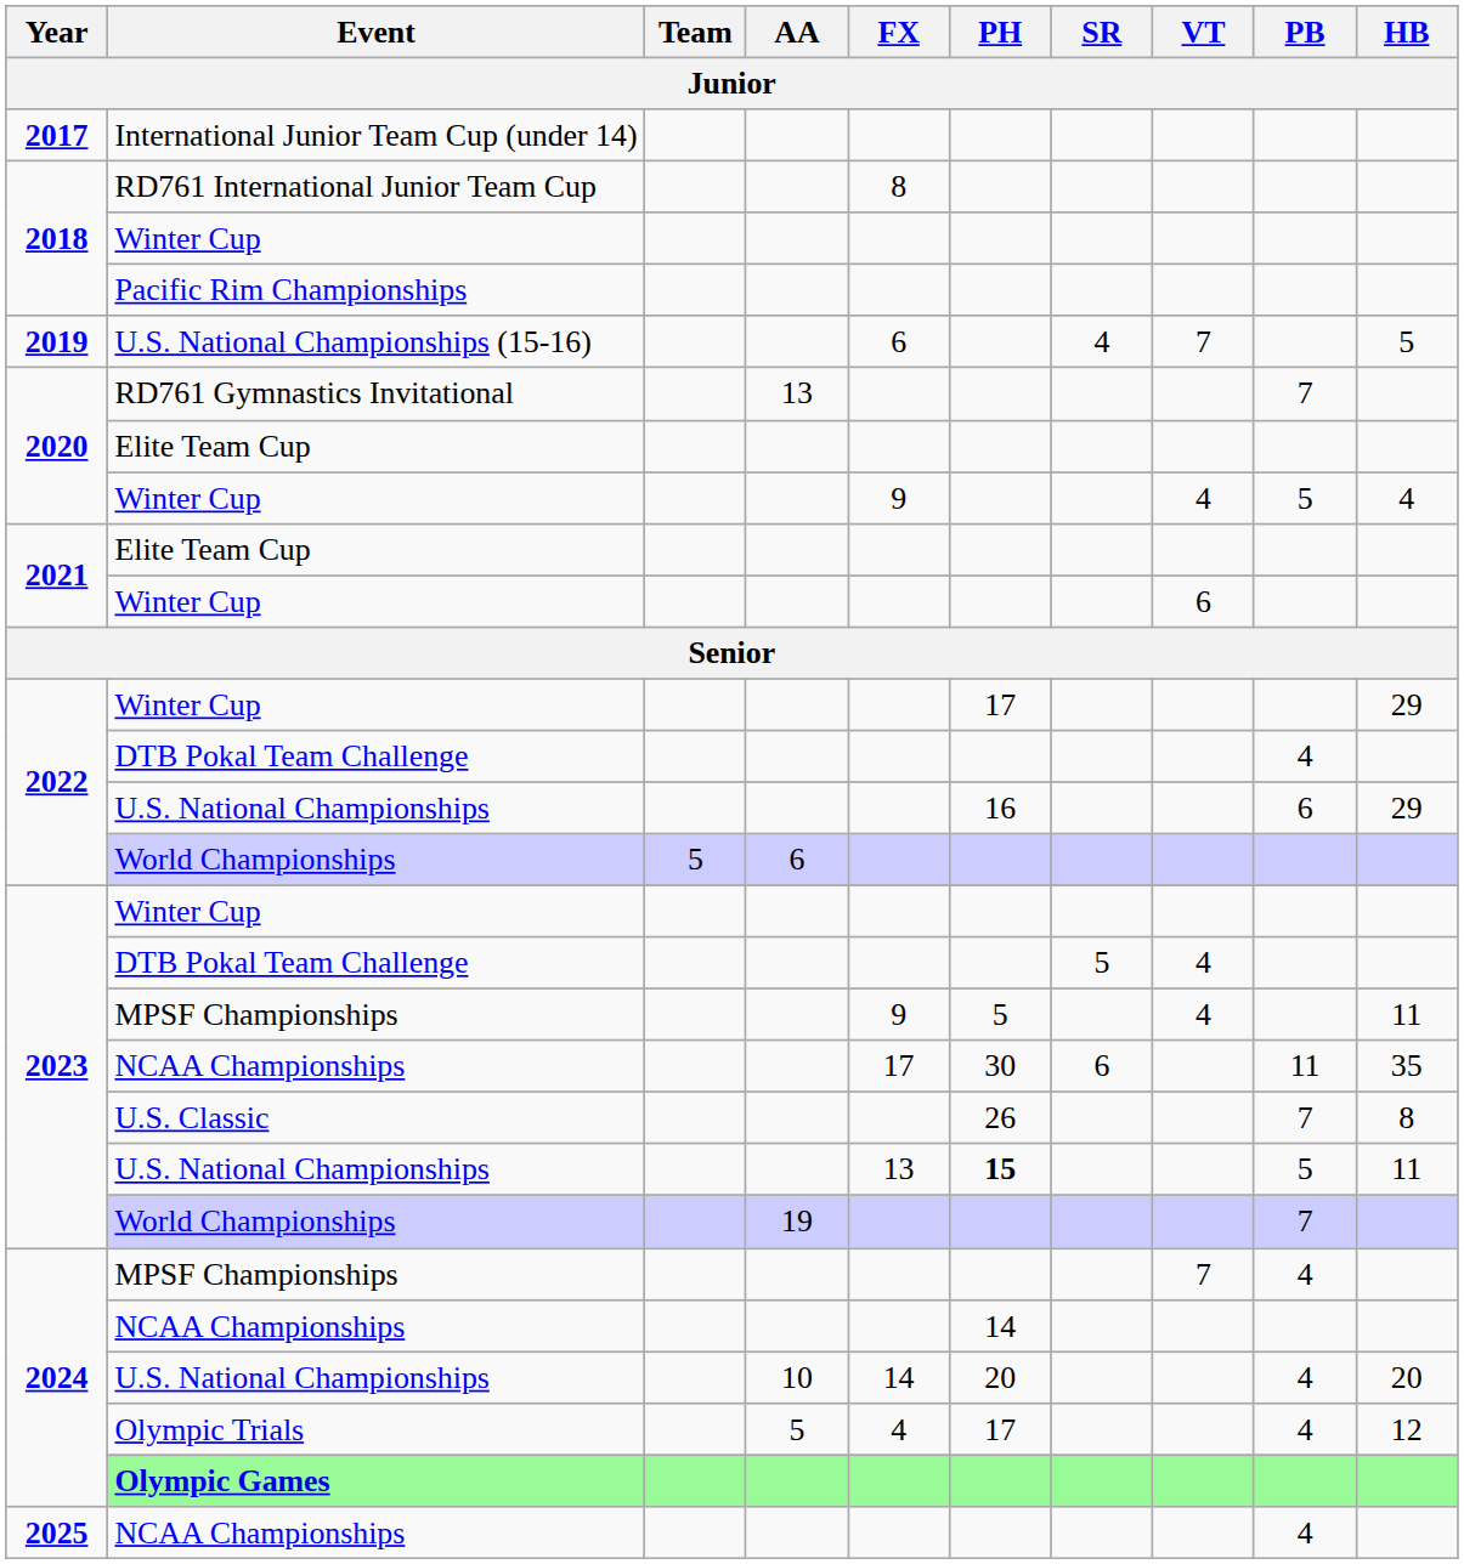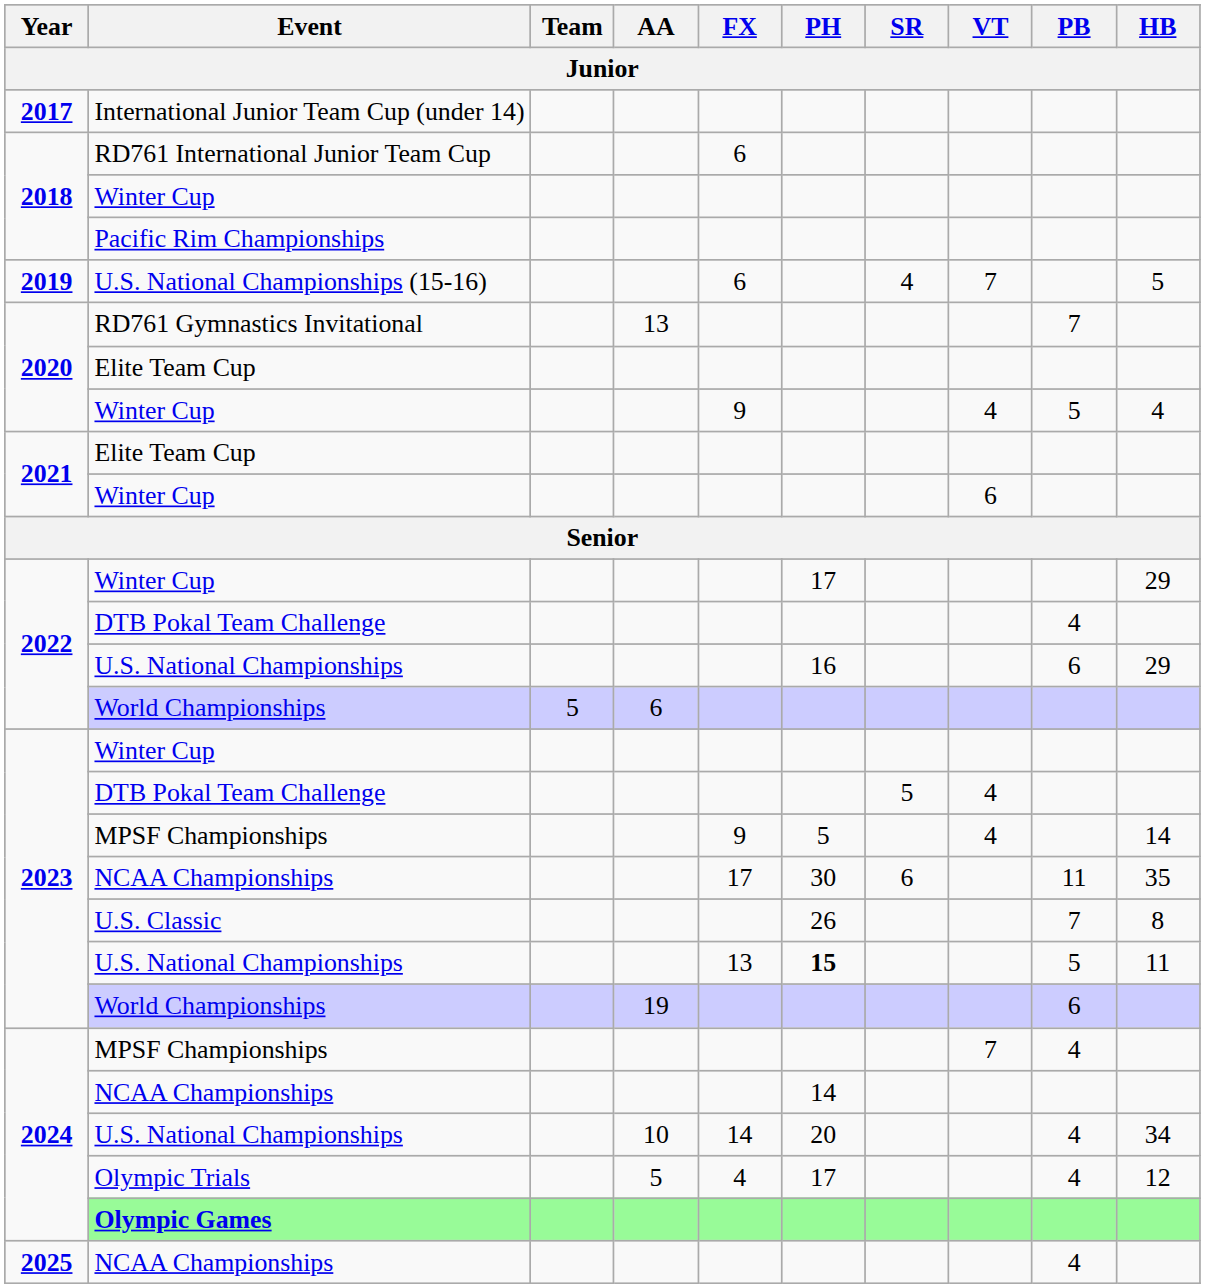RD761 International Junior Team Cup | FX: 8 -> 6
2023 / MPSF Championships | HB: 11 -> 14
2023 / World Championships | PB: 7 -> 6
2024 / U.S. National Championships | HB: 20 -> 34
